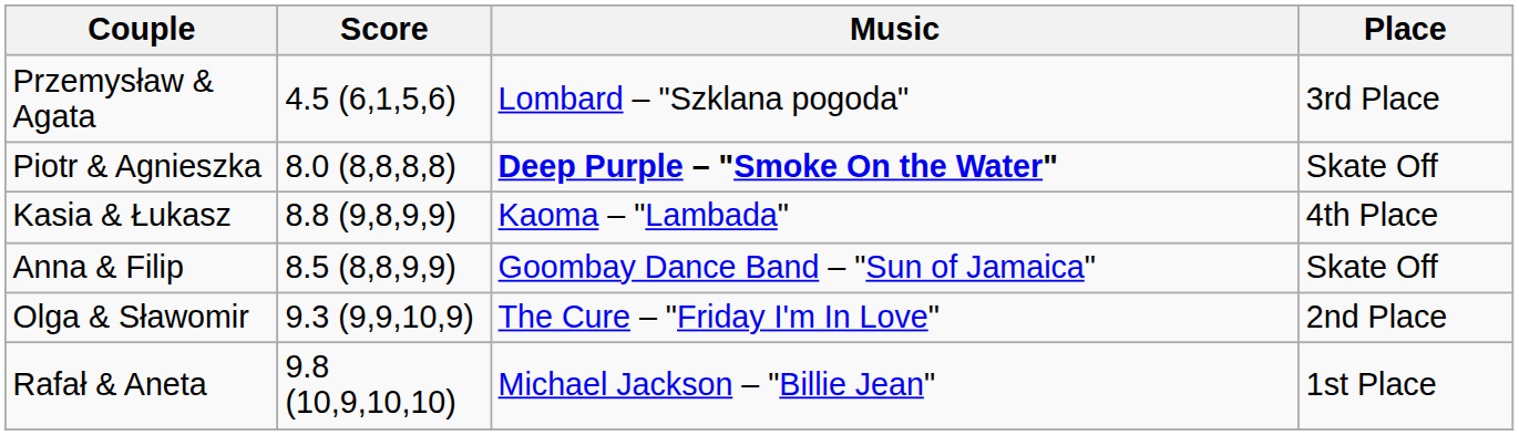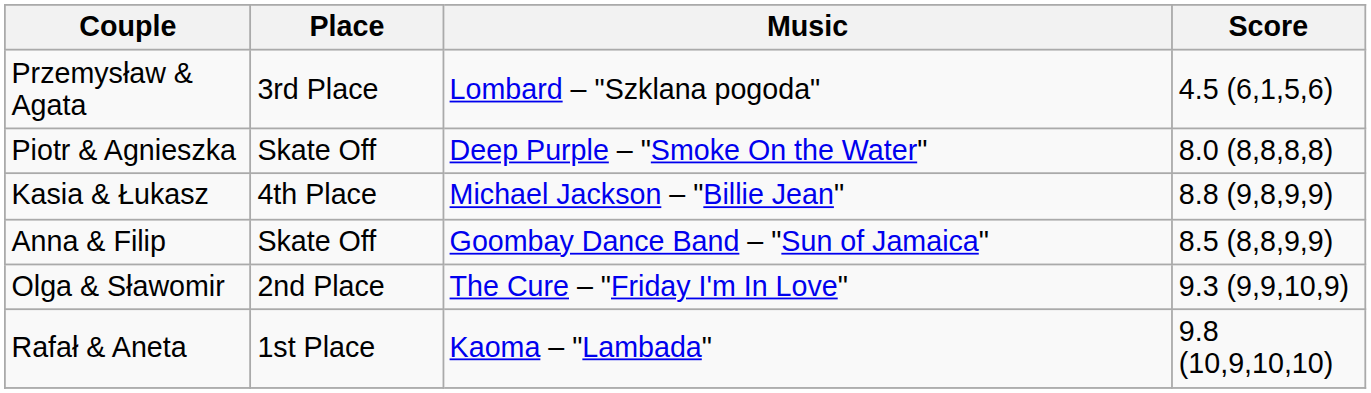columns swapped: Score <-> Place
Piotr & Agnieszka | Music: bold -> normal
Kasia & Łukasz | Music: Kaoma – "Lambada" -> Michael Jackson – "Billie Jean"
Rafał & Aneta | Music: Michael Jackson – "Billie Jean" -> Kaoma – "Lambada"
